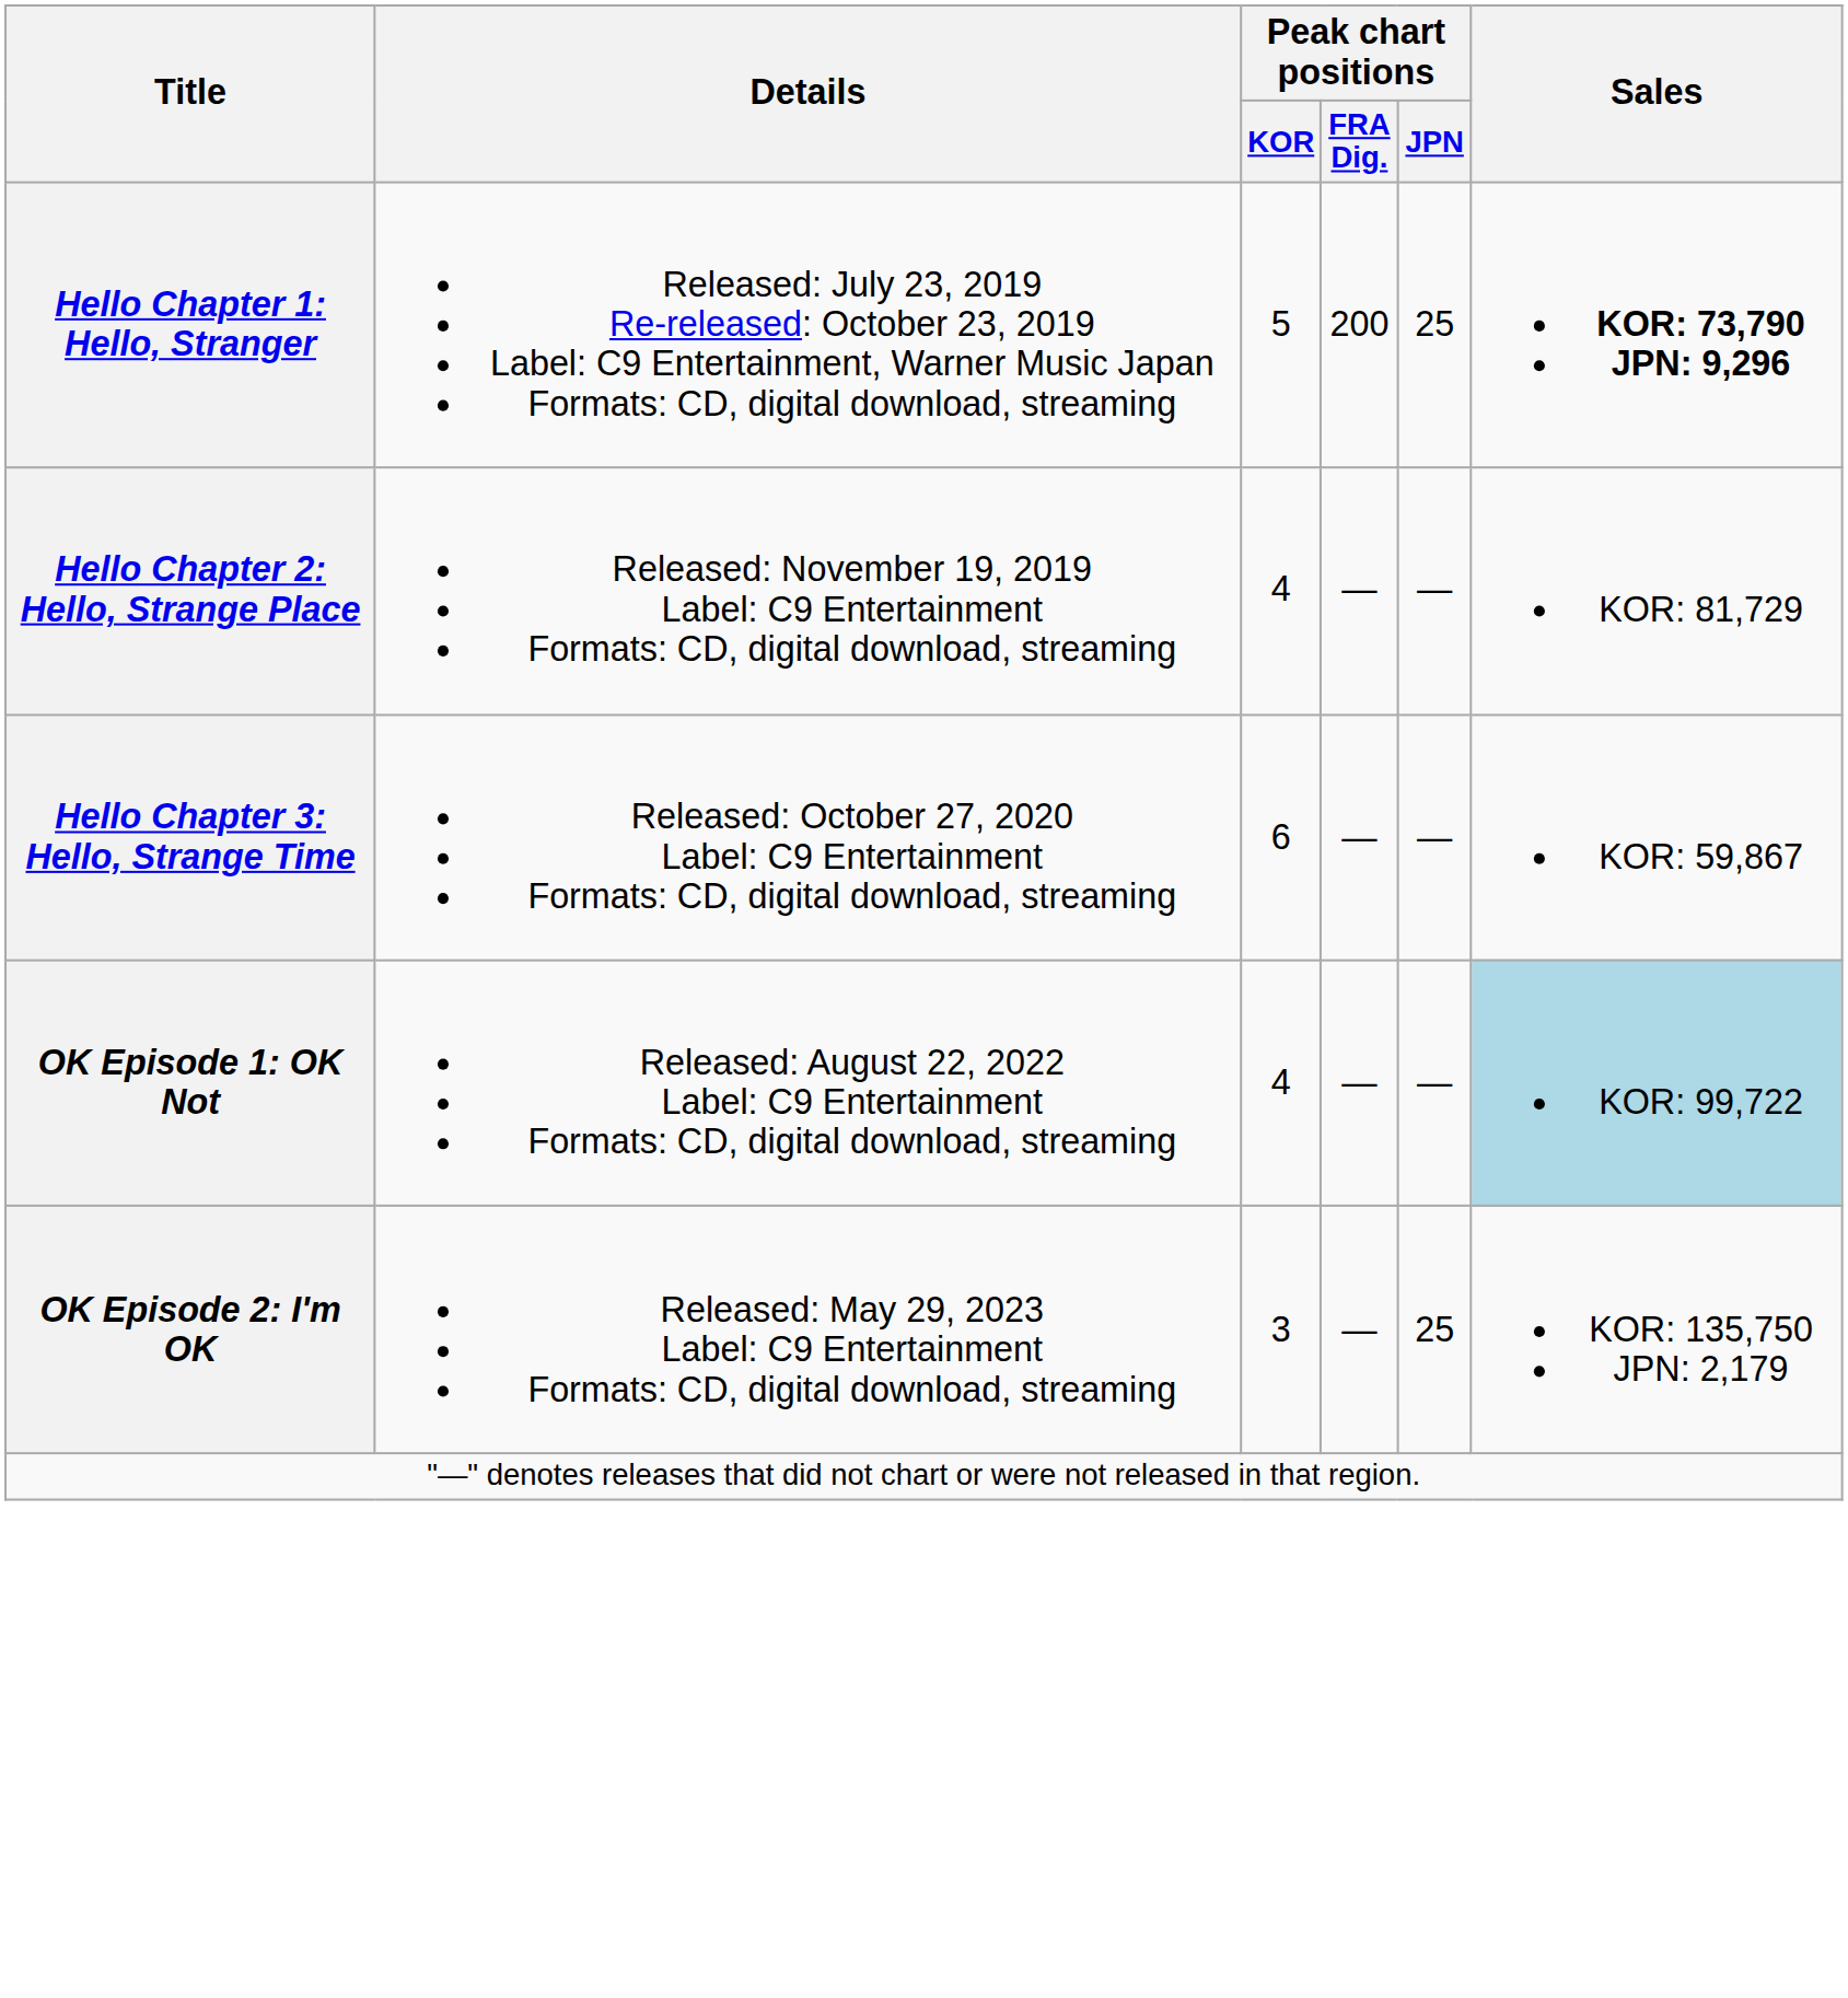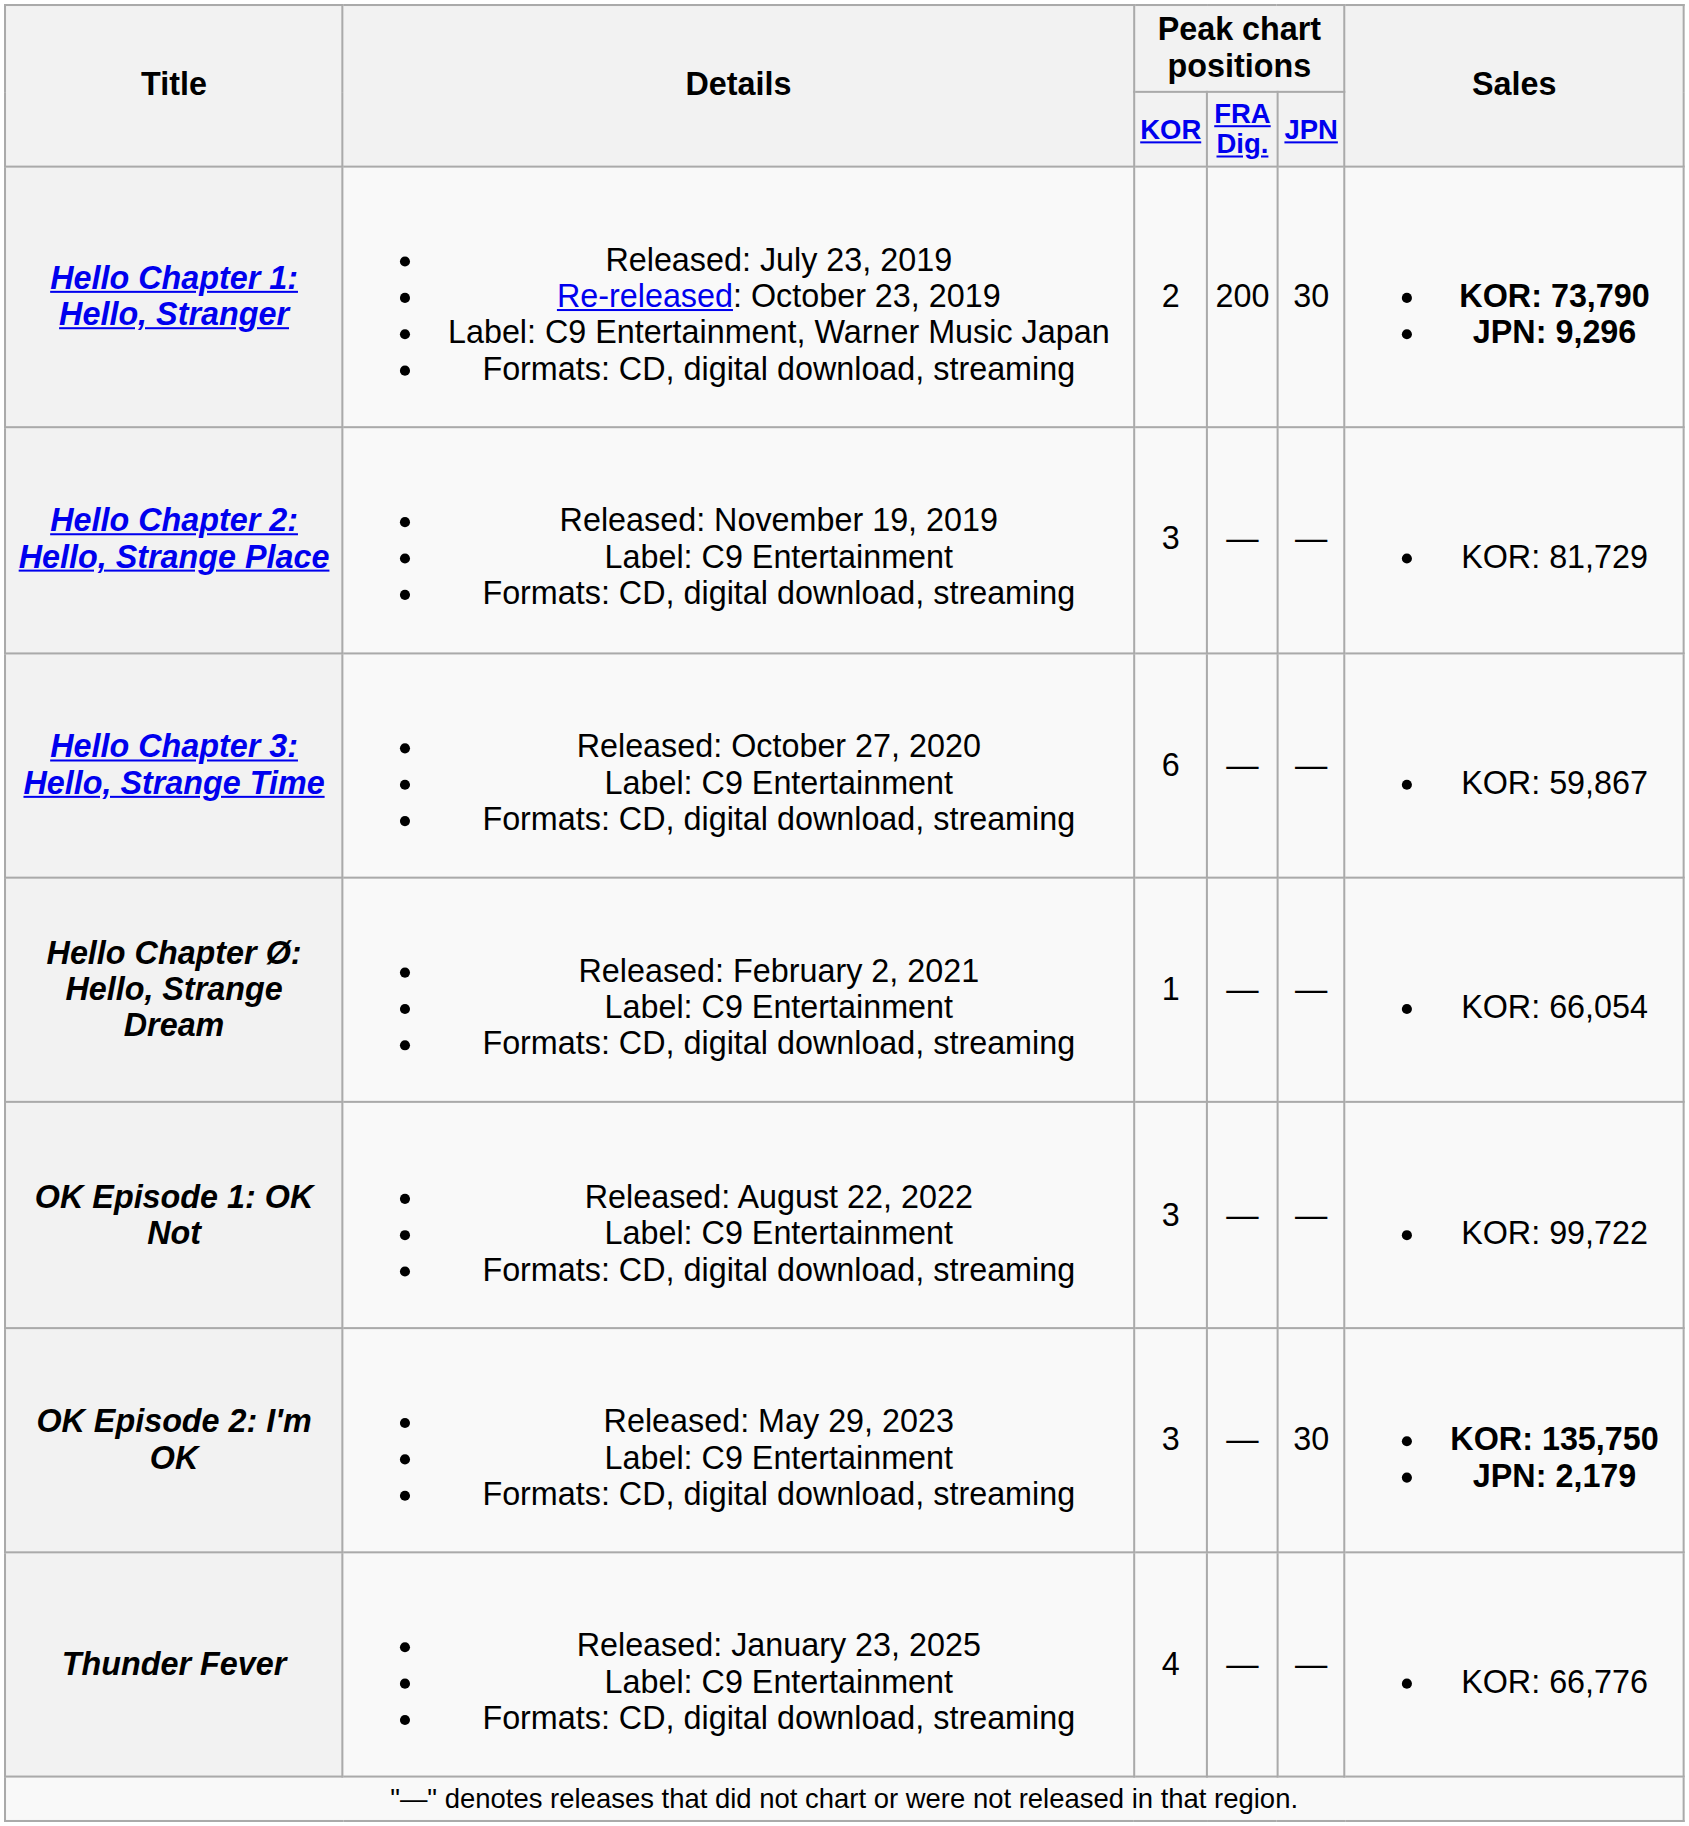Hello Chapter 1: Hello, Stranger | Peak chart positions / KOR: 5 -> 2
Hello Chapter 1: Hello, Stranger | Peak chart positions / JPN: 25 -> 30
Hello Chapter 2: Hello, Strange Place | Peak chart positions / KOR: 4 -> 3
+ row: Hello Chapter Ø: Hello, Strange Dream | Released: February 2, 2021 Label: C9 Entertainment Formats: CD, digital download, streaming | 1 | — | — | KOR: 66,054
OK Episode 1: OK Not | Peak chart positions / KOR: 4 -> 3
OK Episode 1: OK Not | Sales: lightblue background -> no background
OK Episode 2: I'm OK | Peak chart positions / JPN: 25 -> 30
OK Episode 2: I'm OK | Sales: normal -> bold
+ row: Thunder Fever | Released: January 23, 2025 Label: C9 Entertainment Formats: CD, digital download, streaming | 4 | — | — | KOR: 66,776
